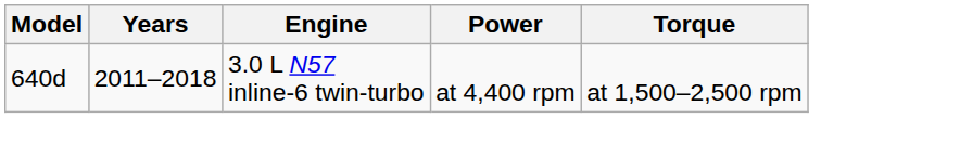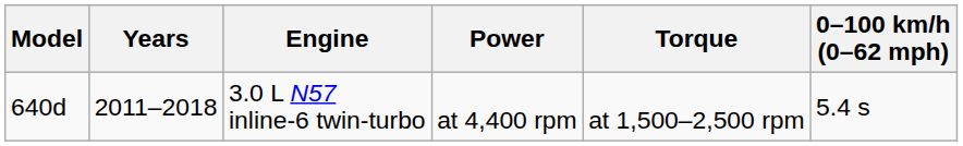+ column: 0–100 km/h (0–62 mph) | 5.4 s
